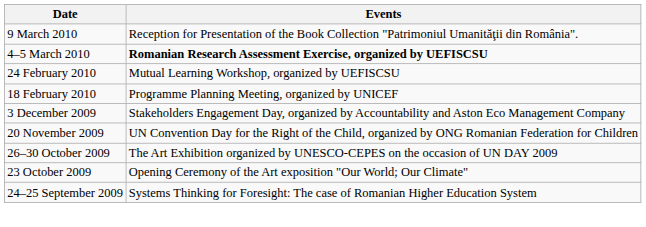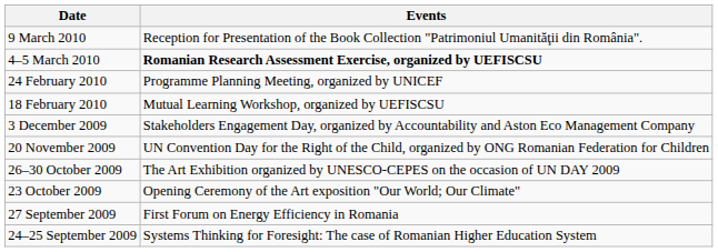24 February 2010 | Events: Mutual Learning Workshop, organized by UEFISCSU -> Programme Planning Meeting, organized by UNICEF
18 February 2010 | Events: Programme Planning Meeting, organized by UNICEF -> Mutual Learning Workshop, organized by UEFISCSU
+ row: 27 September 2009 | First Forum on Energy Efficiency in Romania
